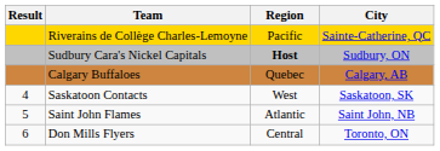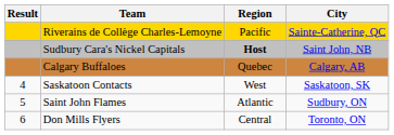Sudbury Cara's Nickel Capitals | City: Sudbury, ON -> Saint John, NB
Saint John Flames | City: Saint John, NB -> Sudbury, ON
